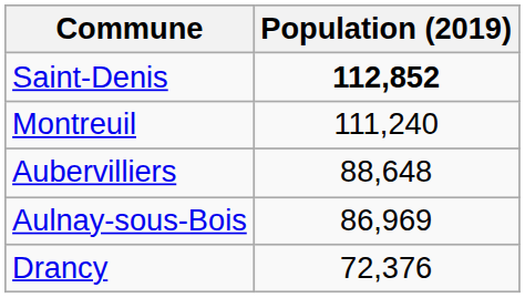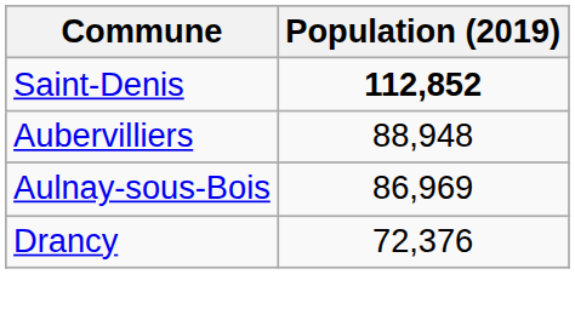- row: Montreuil | 111,240
Aubervilliers | Population (2019): 88,648 -> 88,948
